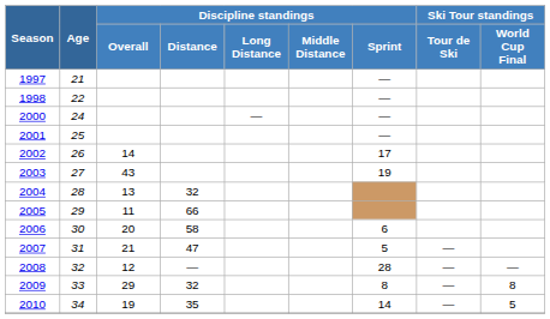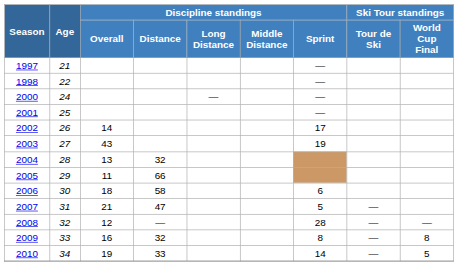2006 | Discipline standings / Overall: 20 -> 18
2009 | Discipline standings / Overall: 29 -> 16
2010 | Discipline standings / Distance: 35 -> 33
